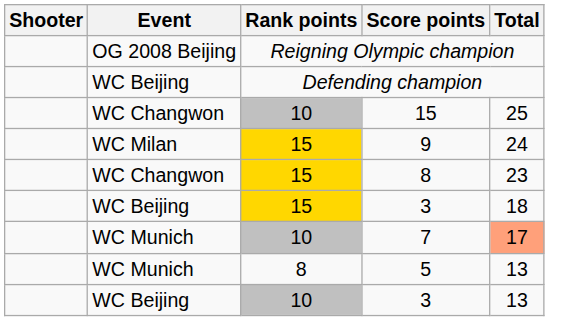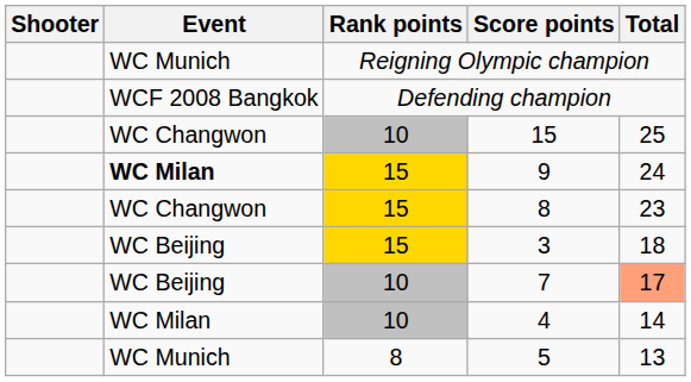Reigning Olympic champion | Event: OG 2008 Beijing -> WC Munich
Defending champion | Event: WC Beijing -> WCF 2008 Bangkok
9 | Event: normal -> bold
7 | Event: WC Munich -> WC Beijing
+ row: WC Milan | 10 | 4 | 14
- row: WC Beijing | 10 | 3 | 13
